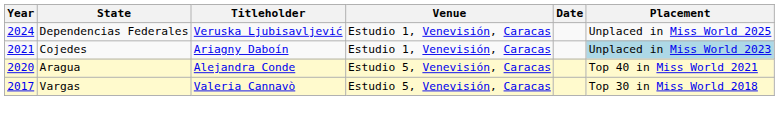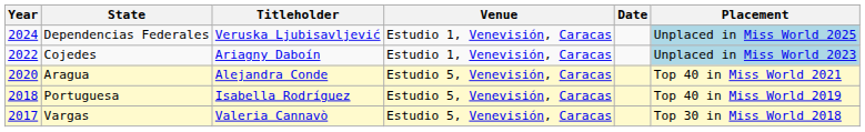Dependencias Federales | Placement: no background -> lightblue background
Cojedes | Year: 2021 -> 2022
+ row: 2018 | Portuguesa | Isabella Rodríguez | Estudio 5, Venevisión, Caracas | Top 40 in Miss World 2019
